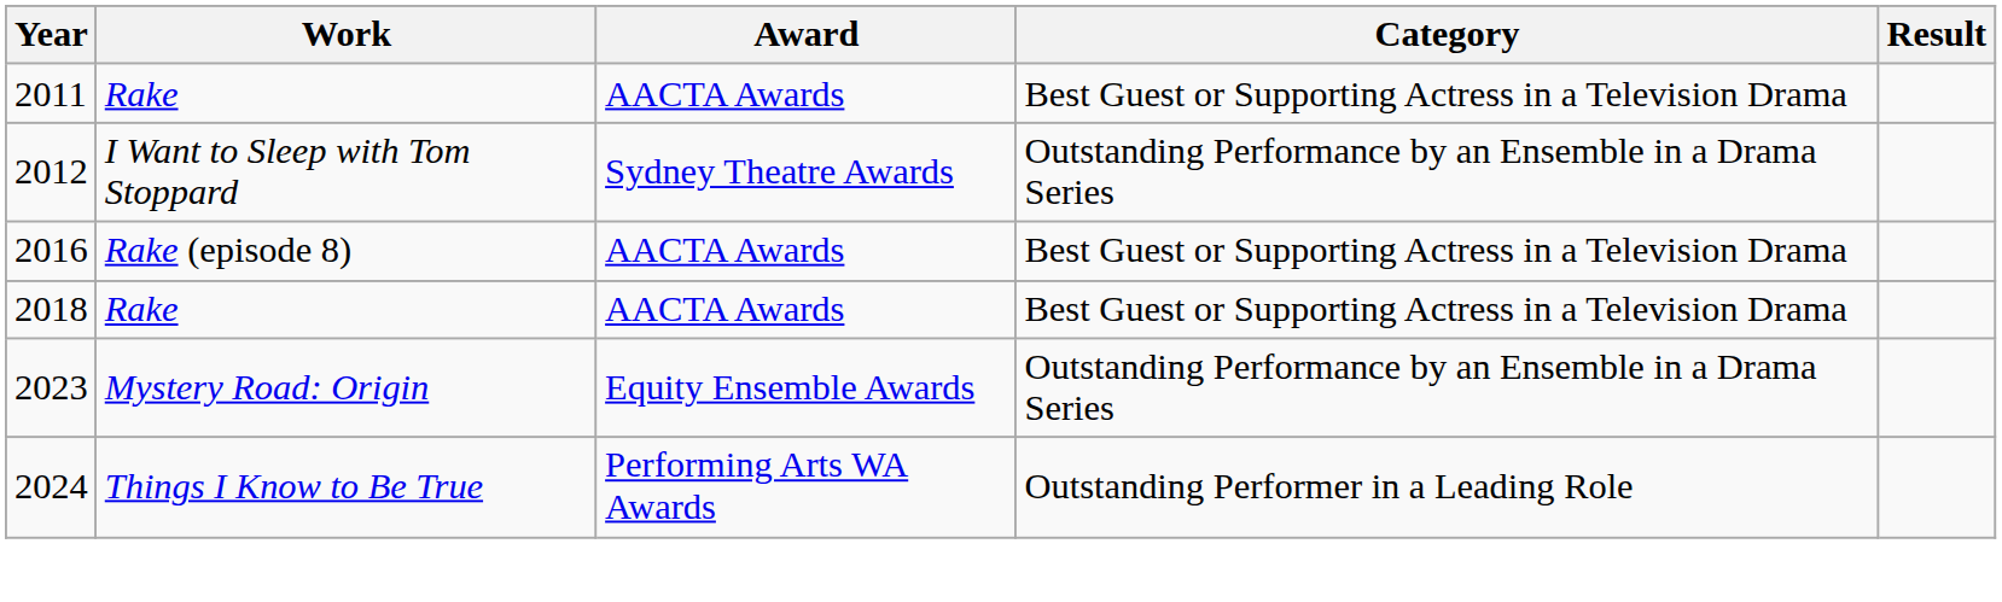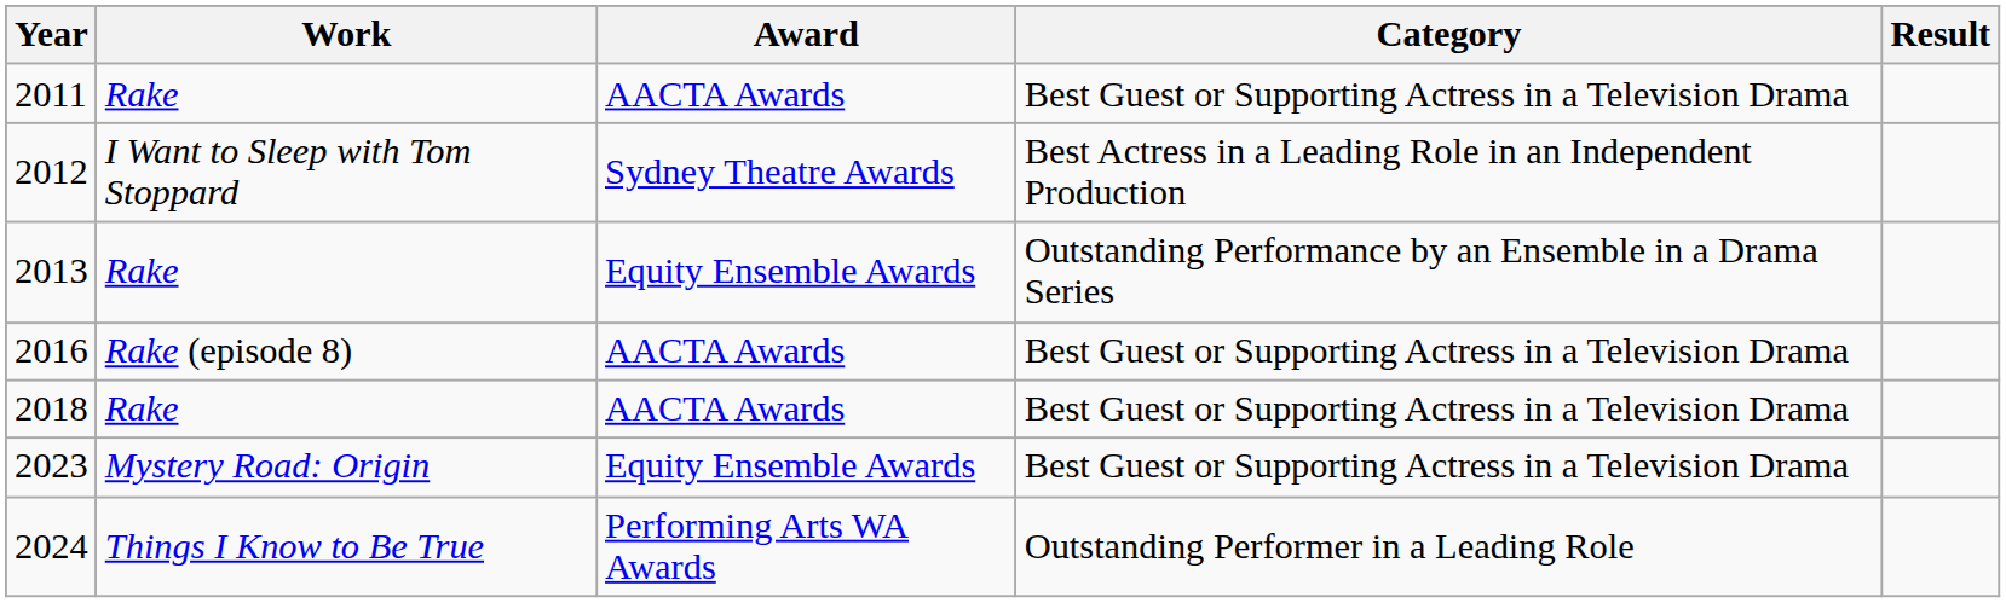2012 | Category: Outstanding Performance by an Ensemble in a Drama Series -> Best Actress in a Leading Role in an Independent Production
+ row: 2013 | Rake | Equity Ensemble Awards | Outstanding Performance by an Ensemble in a Drama Series
2023 | Category: Outstanding Performance by an Ensemble in a Drama Series -> Best Guest or Supporting Actress in a Television Drama
